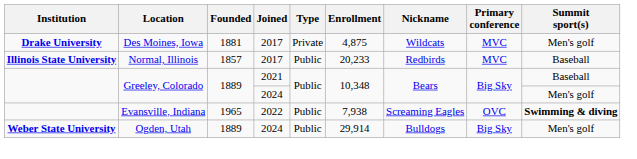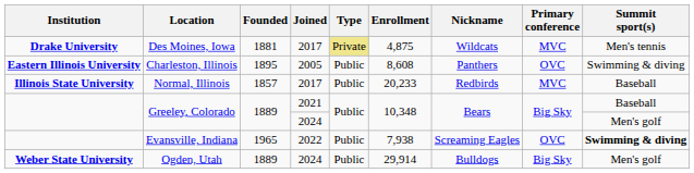Des Moines, Iowa | Type: no background -> khaki background
Des Moines, Iowa | Summit sport(s): Men's golf -> Men's tennis
+ row: Eastern Illinois University | Charleston, Illinois | 1895 | 2005 | Public | 8,608 | Panthers | OVC | Swimming & diving
